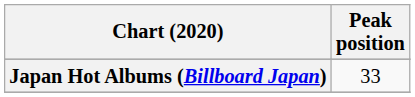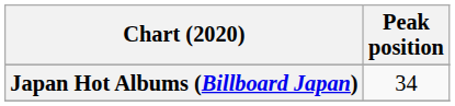Japan Hot Albums (Billboard Japan) | Peak position: 33 -> 34
